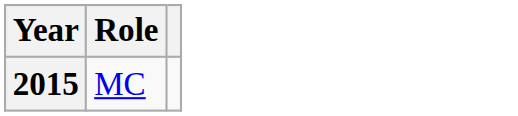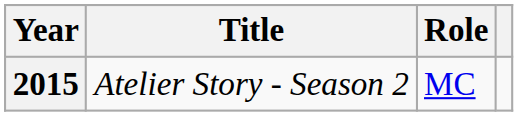+ column: Title | Atelier Story - Season 2
